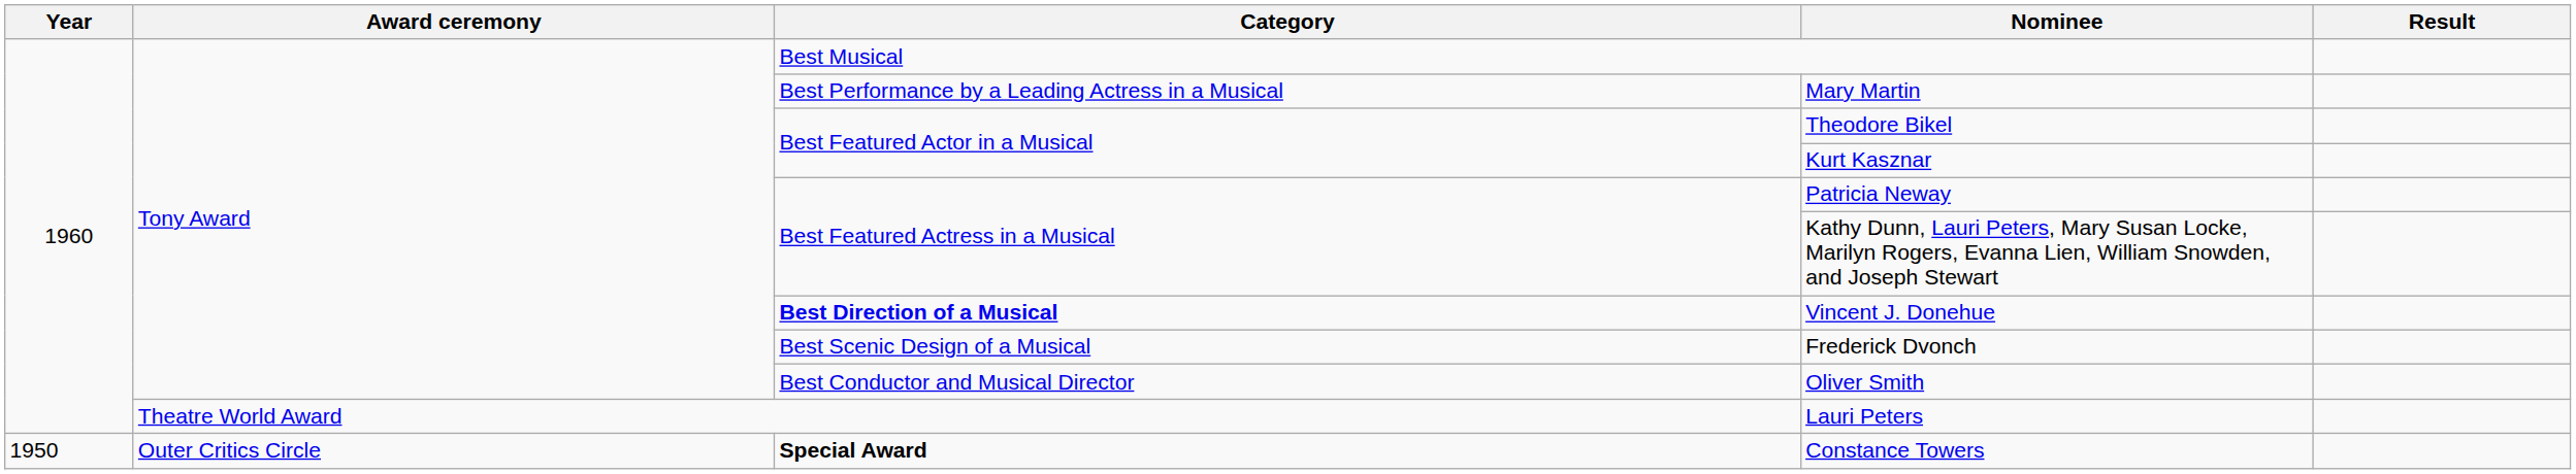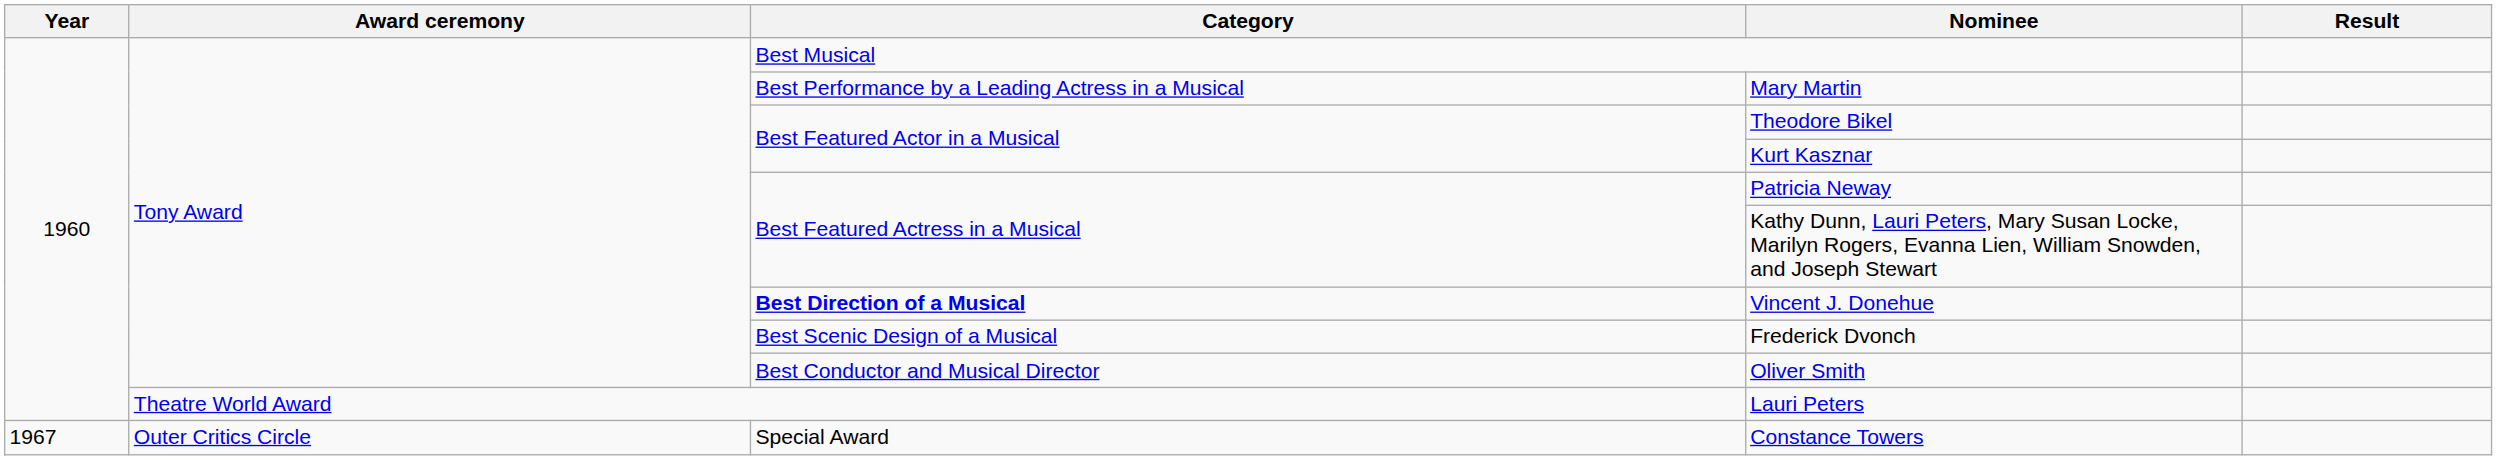Constance Towers | Year: 1950 -> 1967
Constance Towers | Category: bold -> normal
